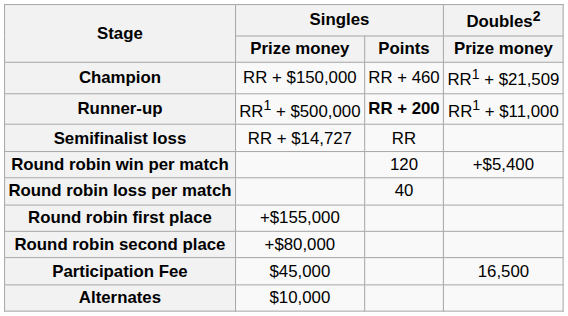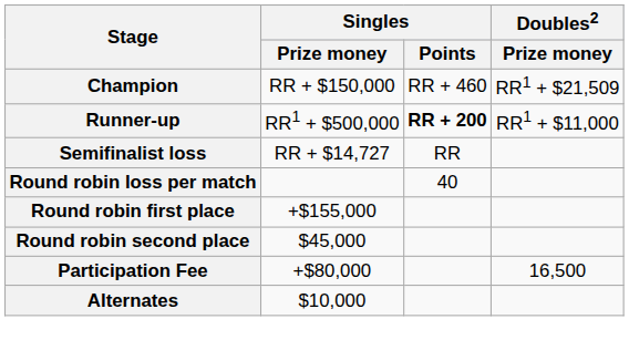- row: Round robin win per match | 120 | +$5,400
Round robin second place | Singles / Prize money: +$80,000 -> $45,000
Participation Fee | Singles / Prize money: $45,000 -> +$80,000
